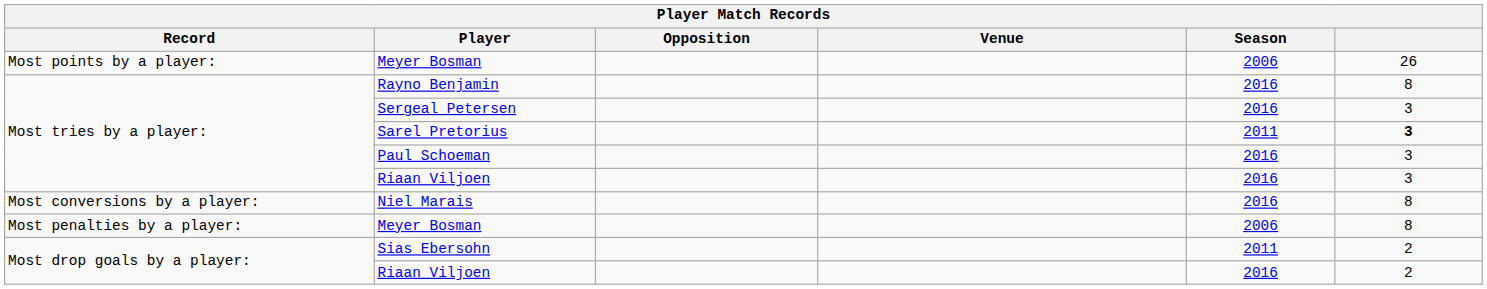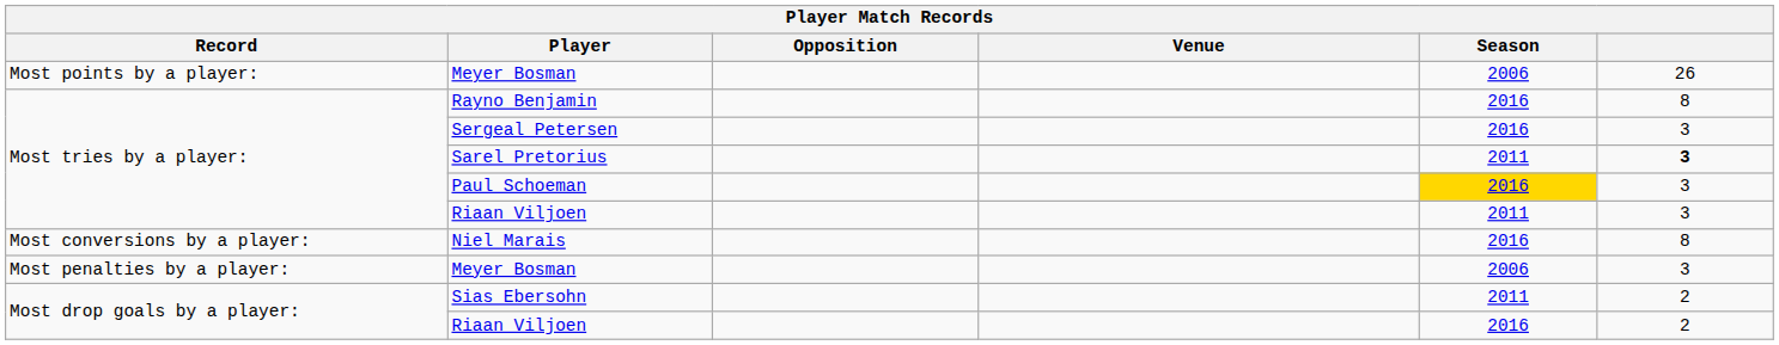Paul Schoeman | Season: no background -> gold background
Most tries by a player: / Riaan Viljoen | Season: 2016 -> 2011
Most penalties by a player: / Meyer Bosman | column 6: 8 -> 3
